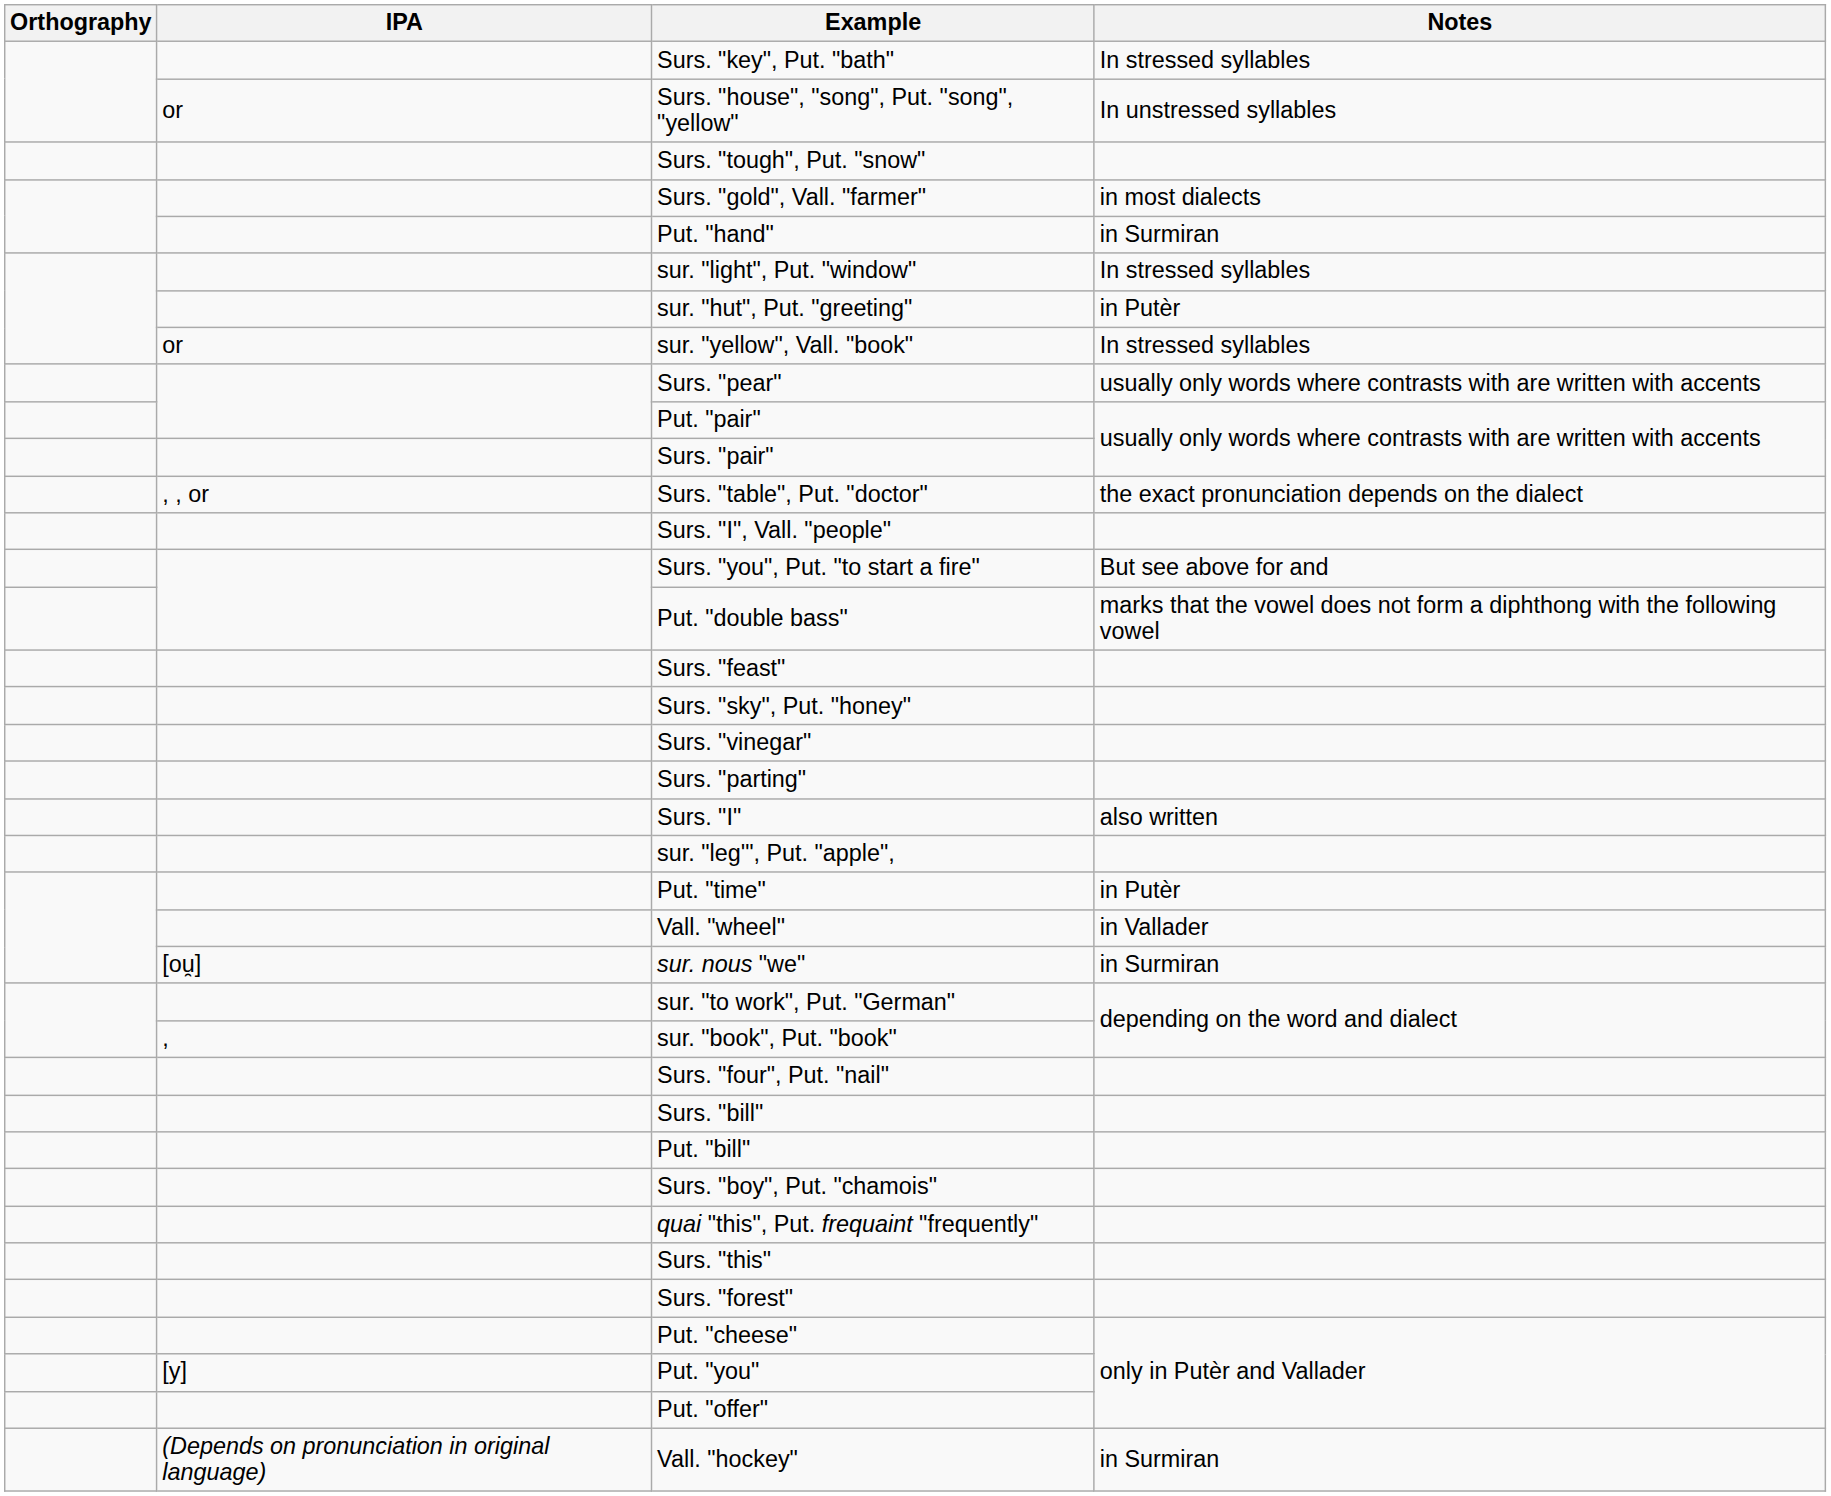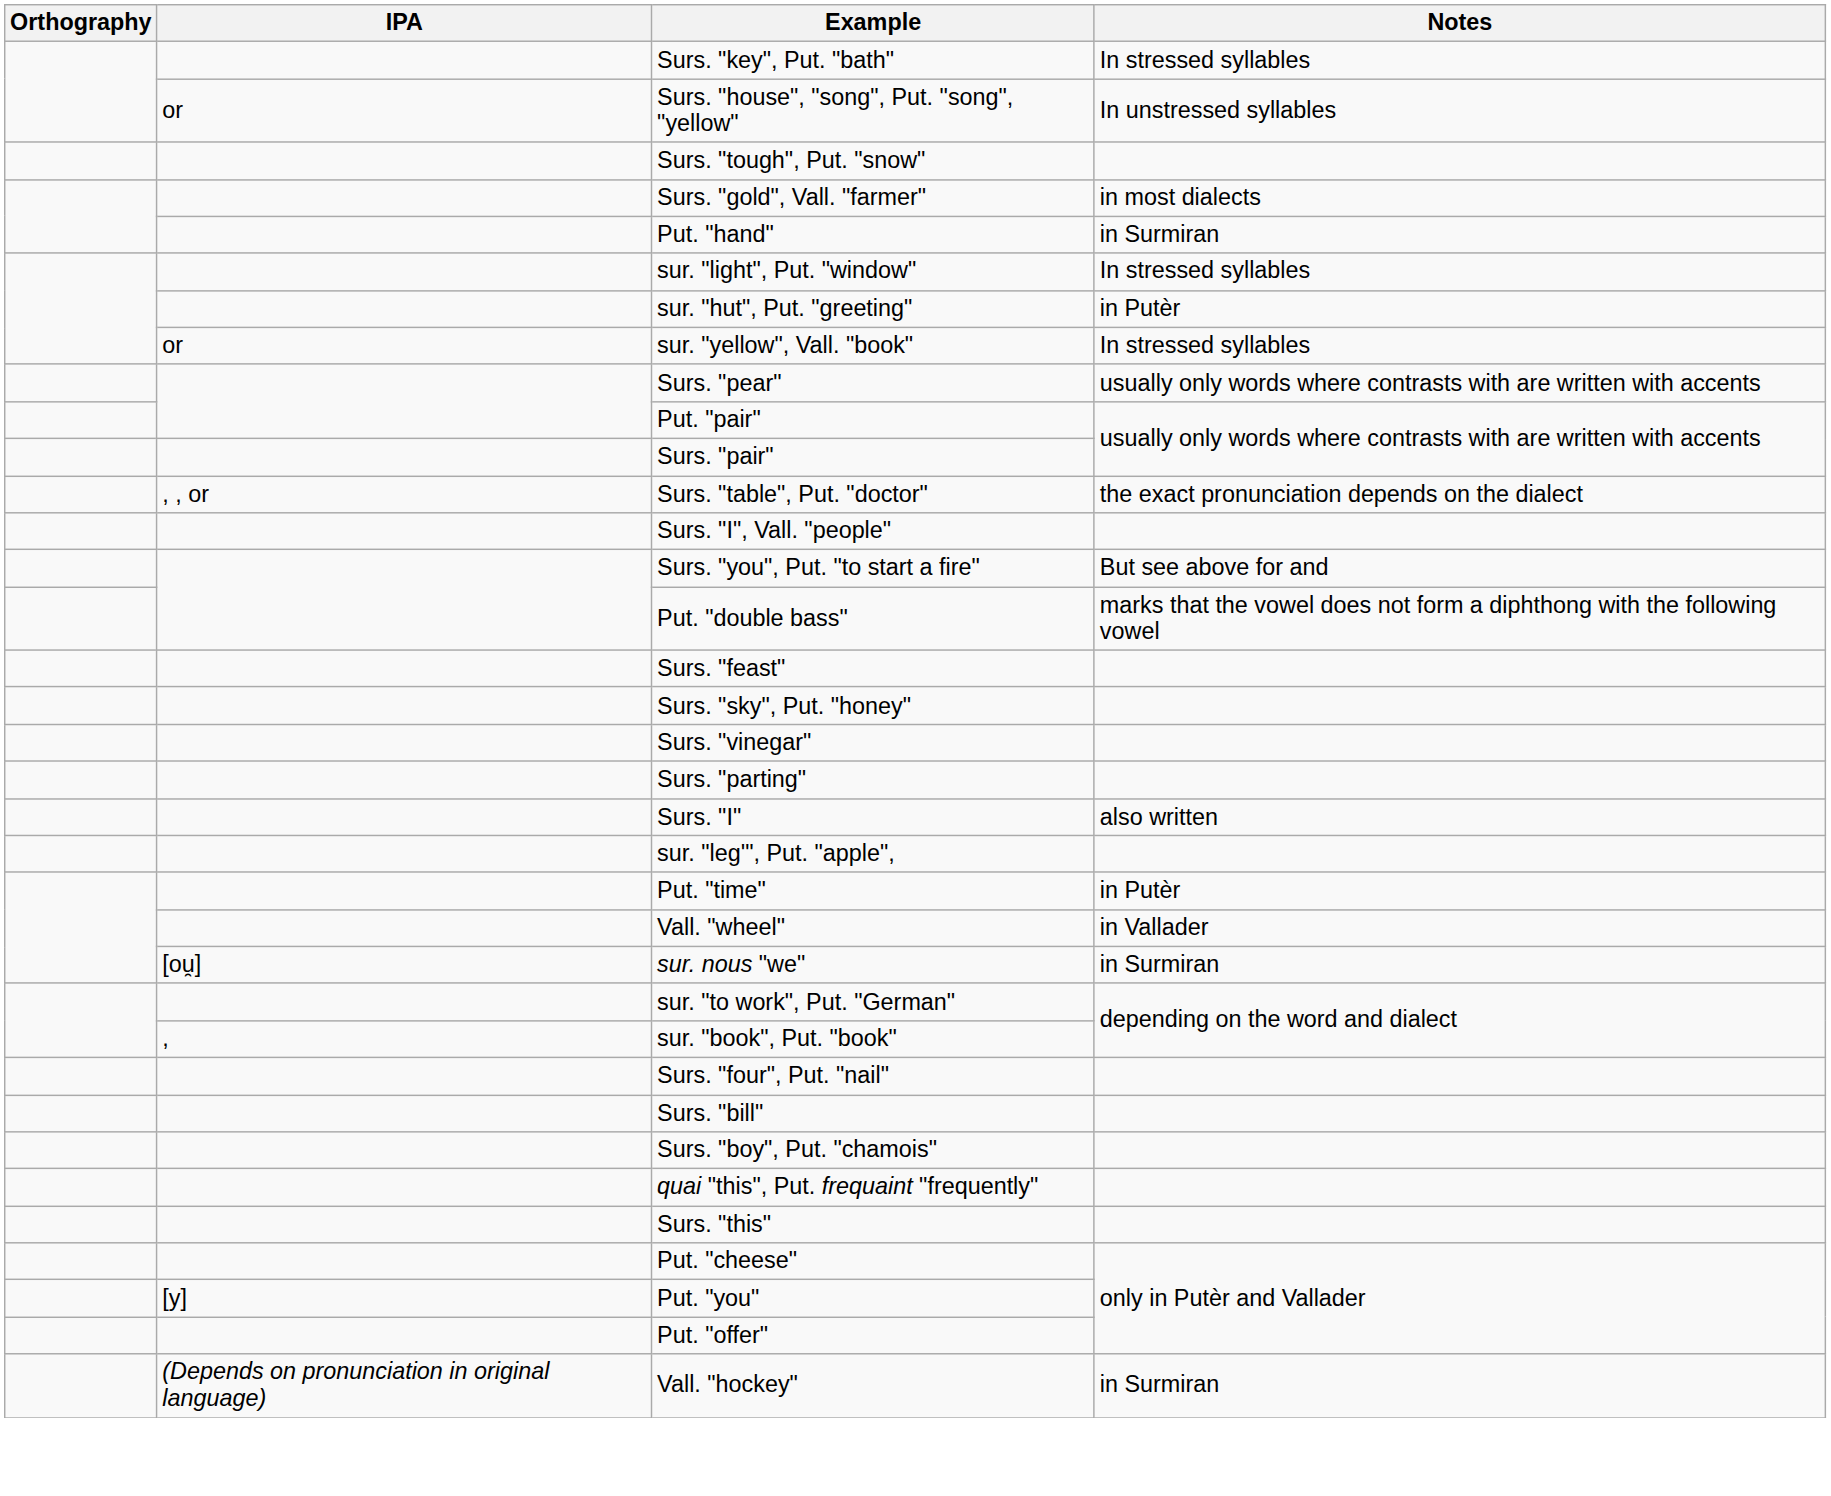- row: Put. "bill"
- row: Surs. "forest"
